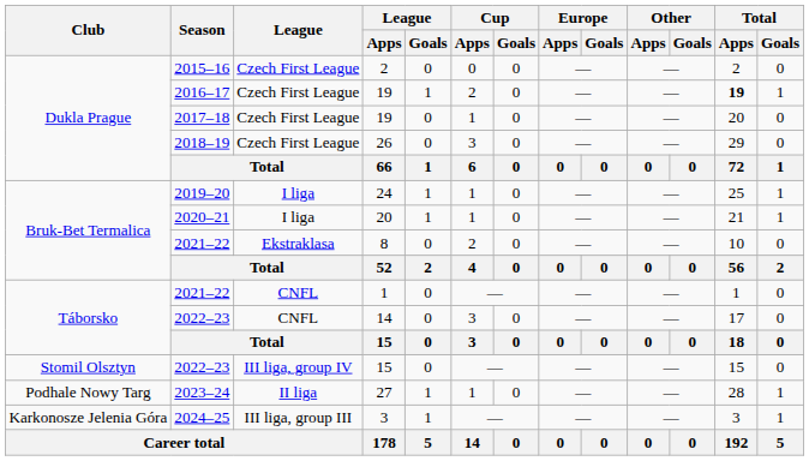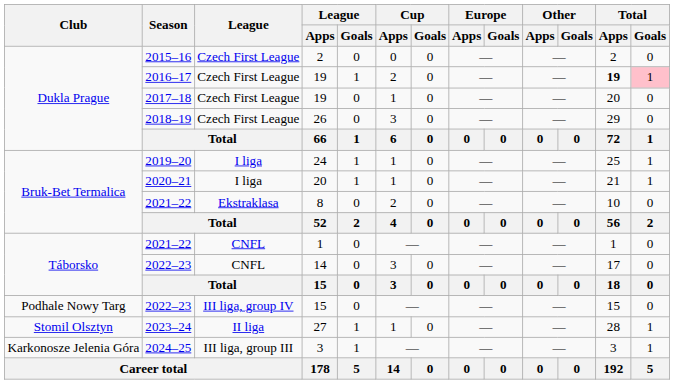2016–17 / 19 | Total / Goals: no background -> pink background
2022–23 / 15 | Club: Stomil Olsztyn -> Podhale Nowy Targ
27 | Club: Podhale Nowy Targ -> Stomil Olsztyn
